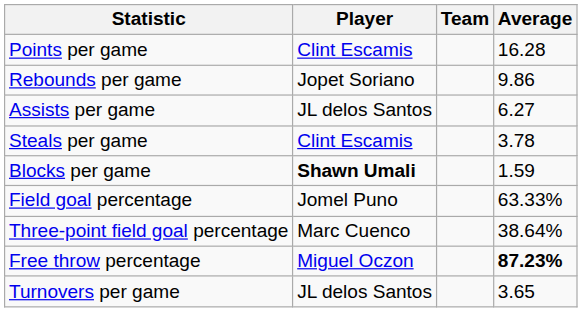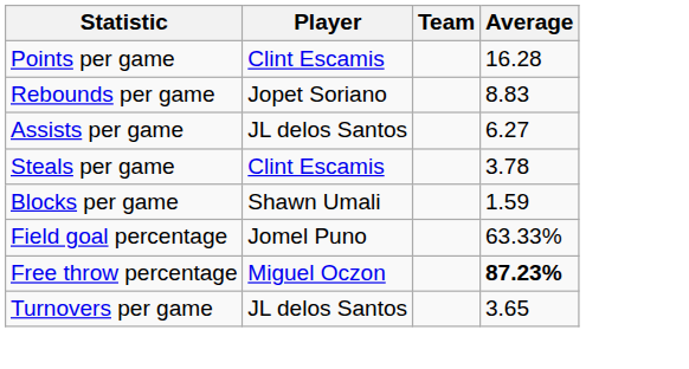Rebounds per game | Average: 9.86 -> 8.83
Blocks per game | Player: bold -> normal
- row: Three-point field goal percentage | Marc Cuenco | 38.64%
